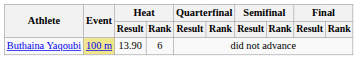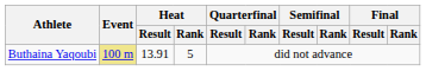Buthaina Yaqoubi | Heat / Result: 13.90 -> 13.91
Buthaina Yaqoubi | Heat / Rank: 6 -> 5
